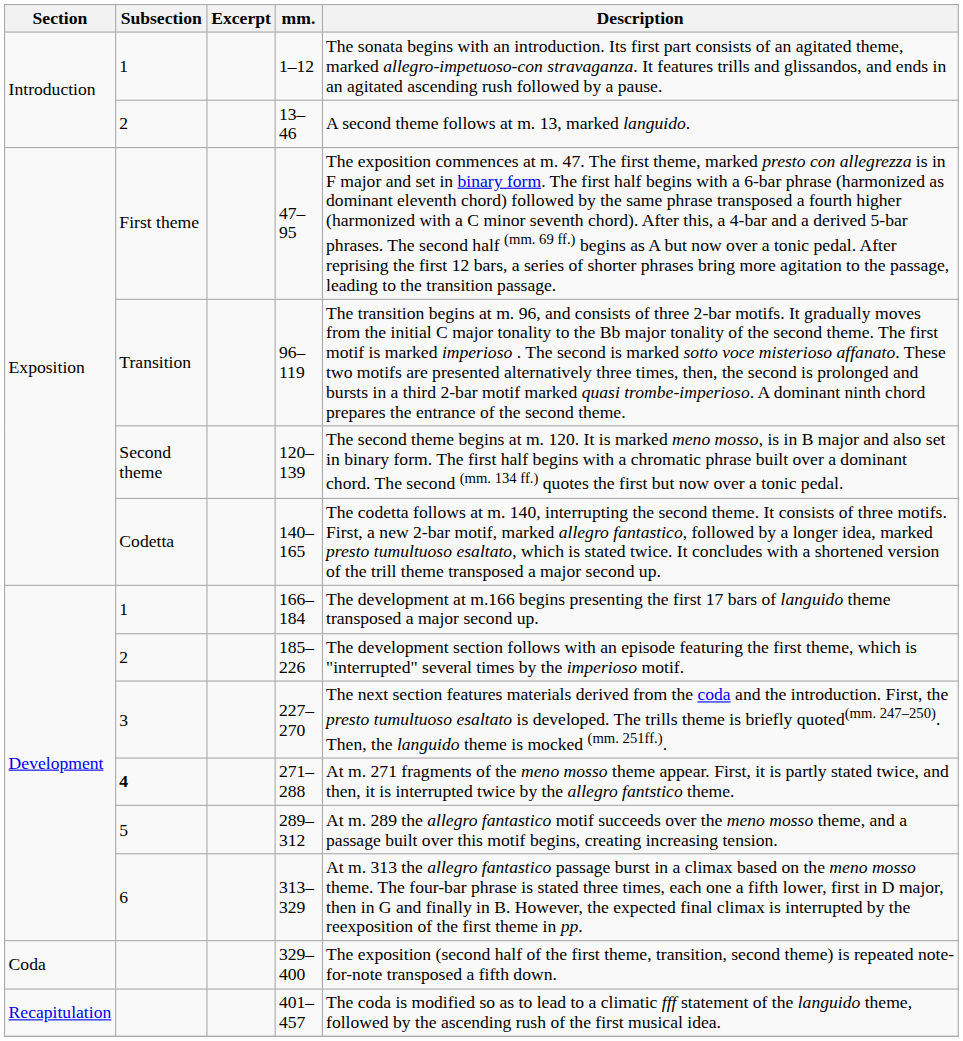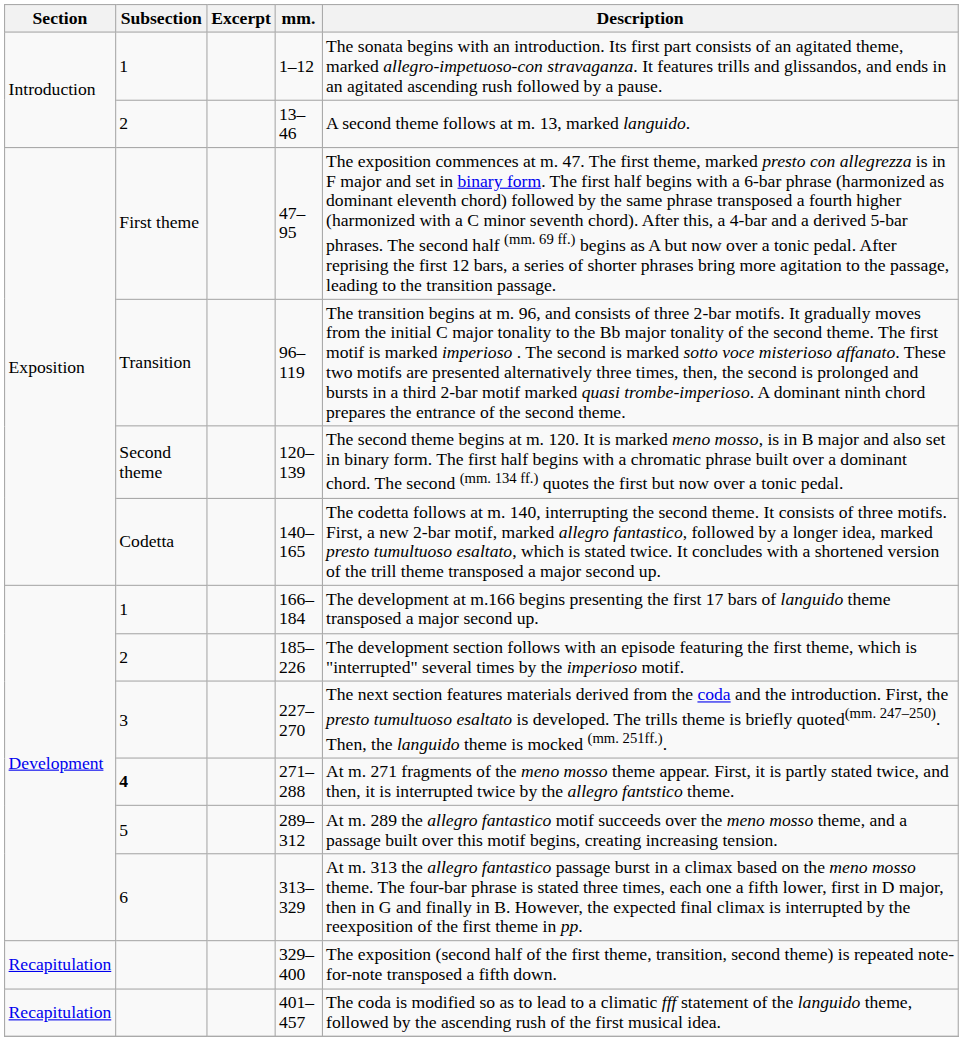329–400 | Section: Coda -> Recapitulation
